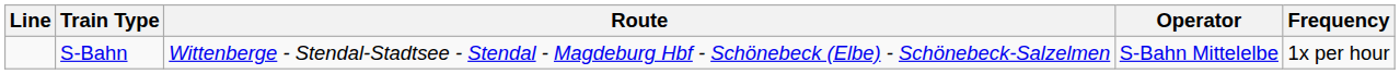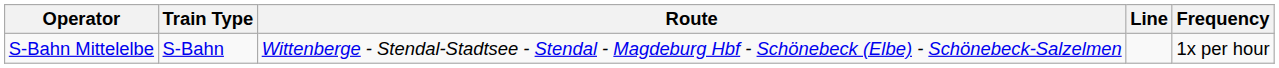columns swapped: Line <-> Operator
